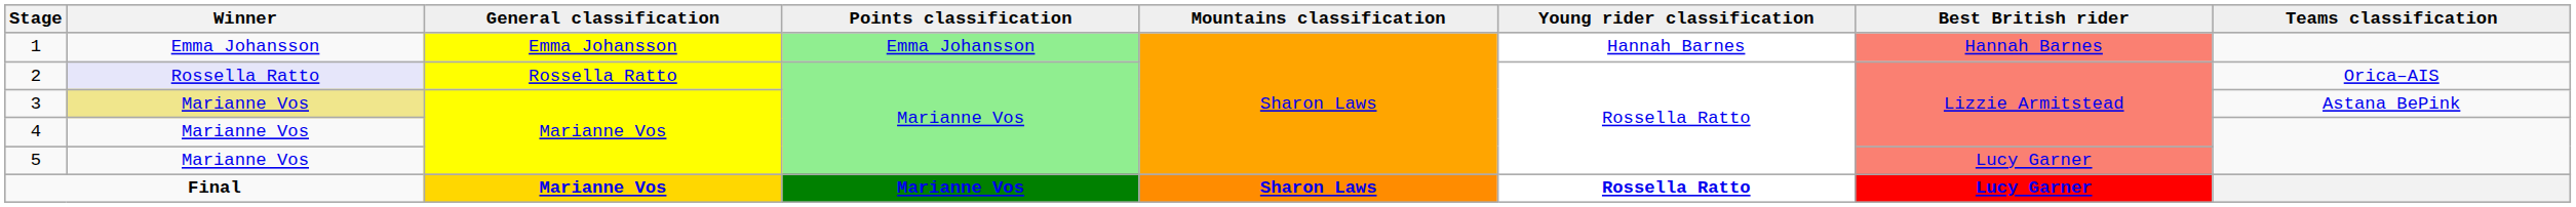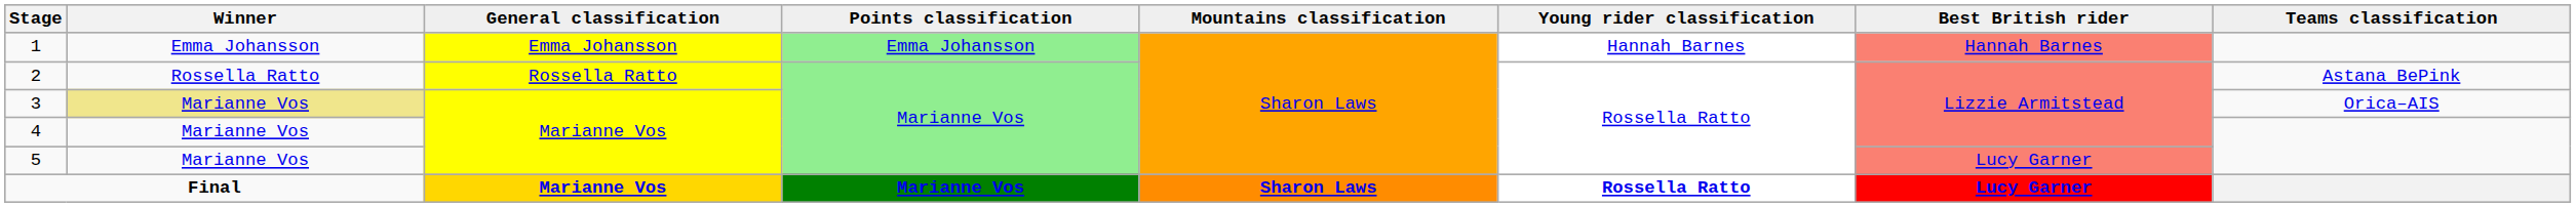2 | Winner: lavender background -> no background
2 | Teams classification: Orica–AIS -> Astana BePink
3 | Teams classification: Astana BePink -> Orica–AIS
